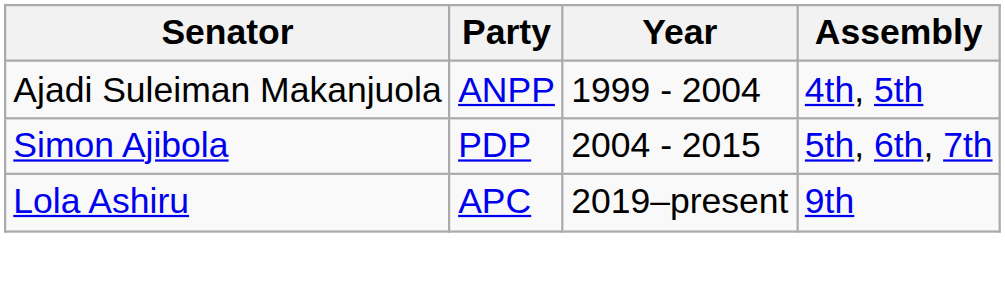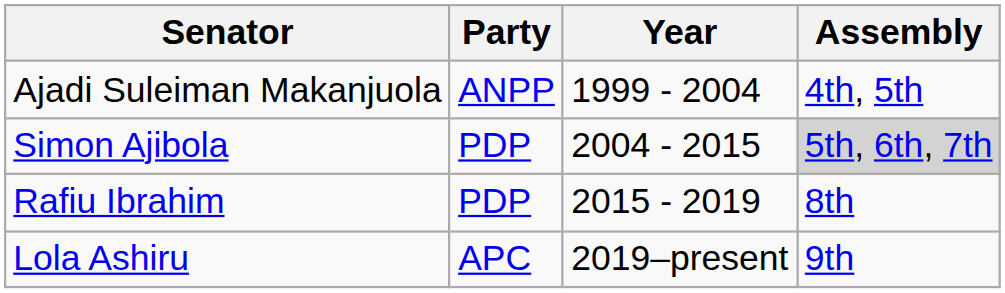Simon Ajibola | Assembly: no background -> lightgrey background
+ row: Rafiu Ibrahim | PDP | 2015 - 2019 | 8th
